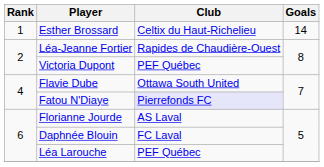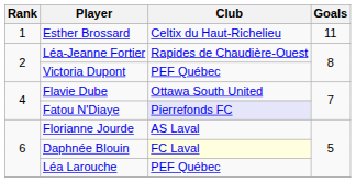Esther Brossard | Goals: 14 -> 11
Daphnée Blouin | Club: no background -> lightyellow background
